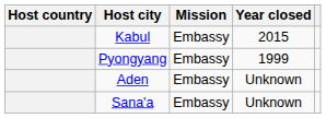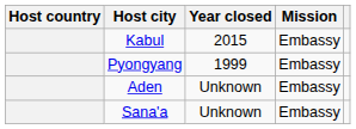columns swapped: Mission <-> Year closed
